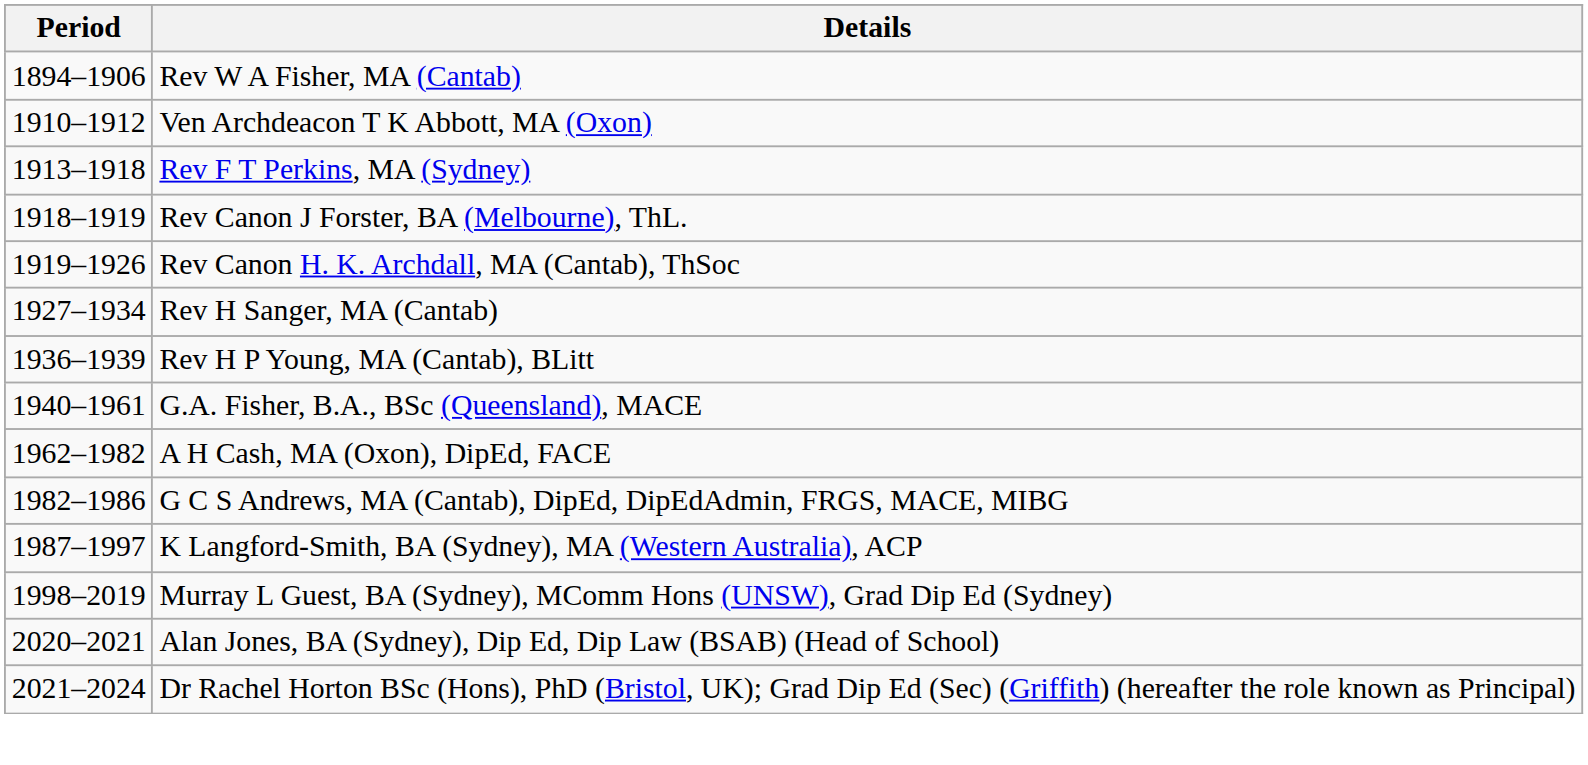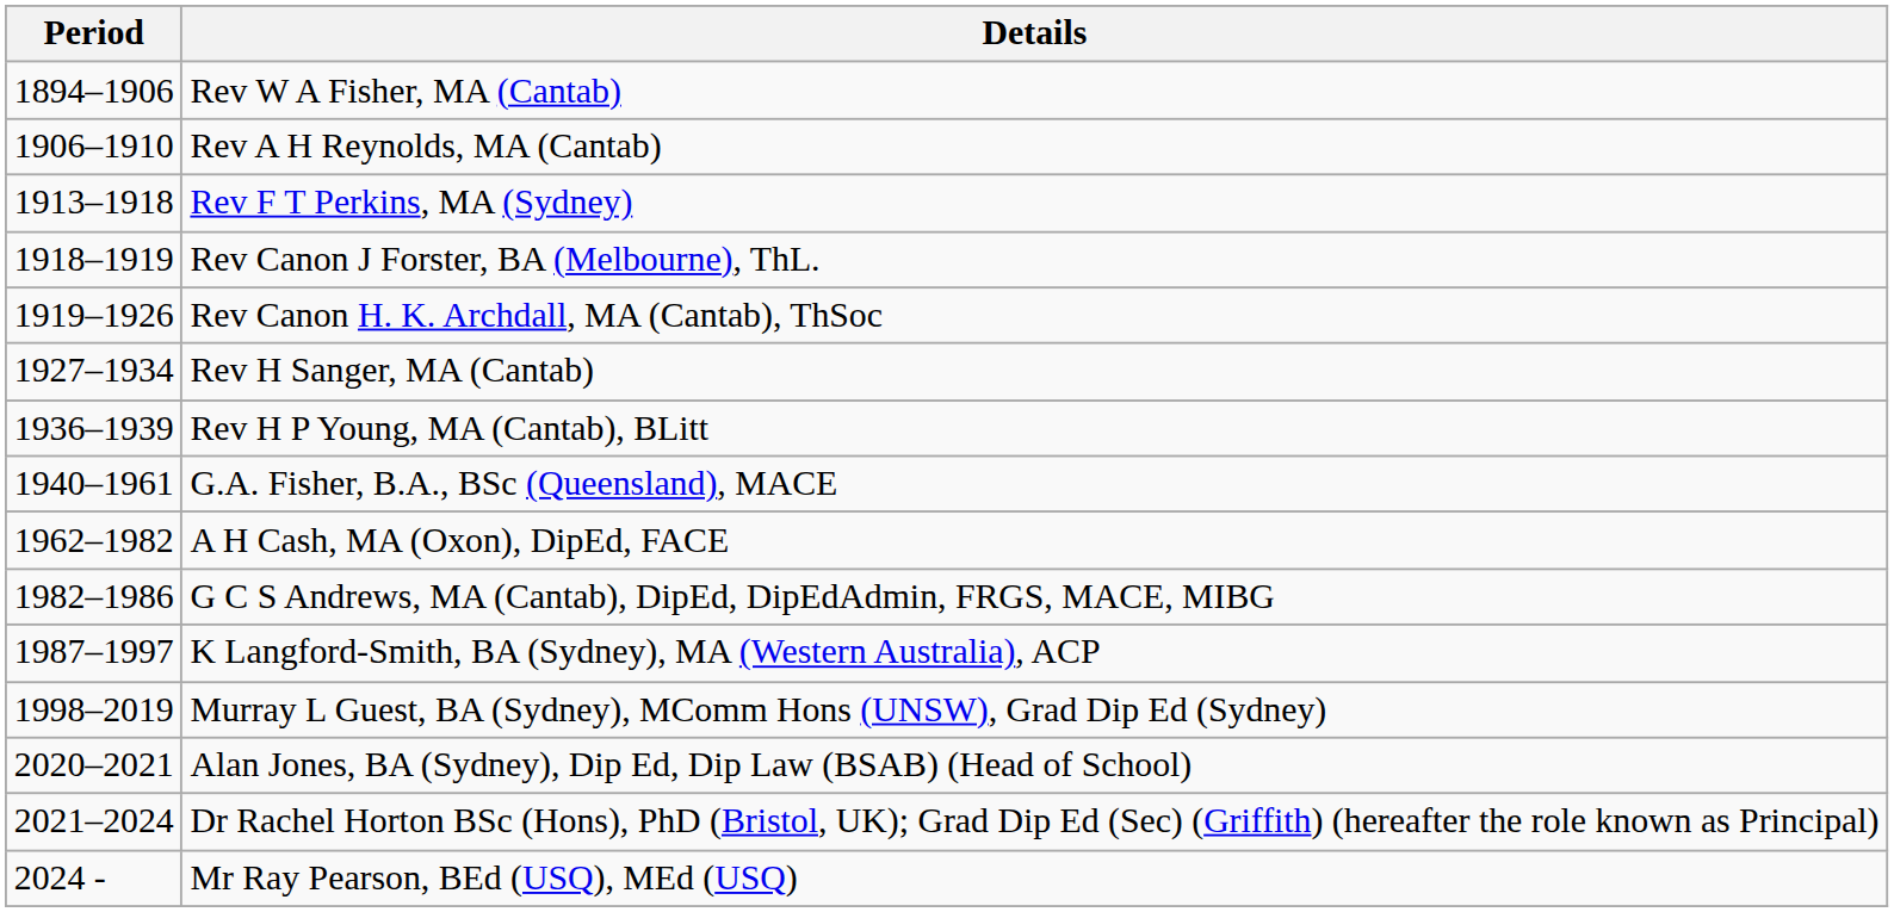+ row: 1906–1910 | Rev A H Reynolds, MA (Cantab)
- row: 1910–1912 | Ven Archdeacon T K Abbott, MA (Oxon)
+ row: 2024 - | Mr Ray Pearson, BEd (USQ), MEd (USQ)
